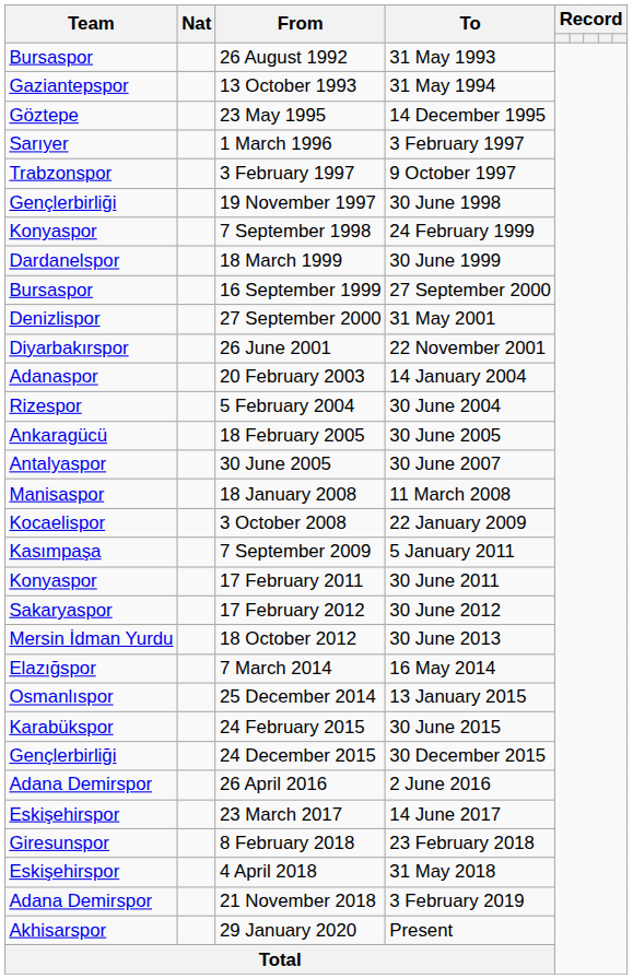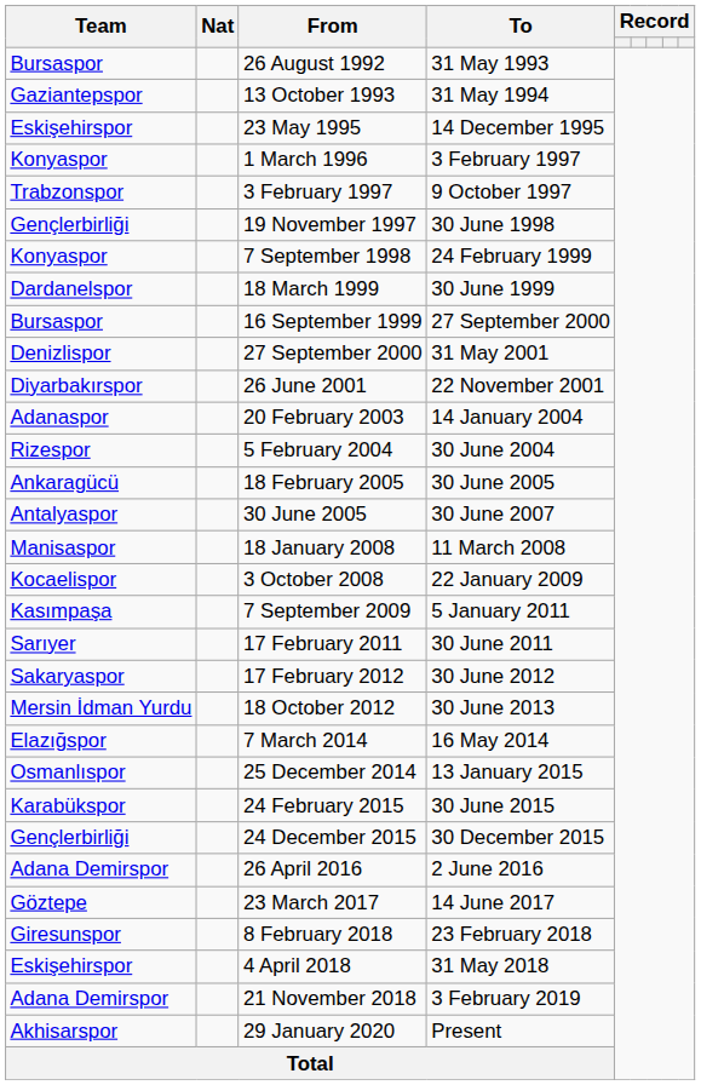23 May 1995 | Team: Göztepe -> Eskişehirspor
1 March 1996 | Team: Sarıyer -> Konyaspor
17 February 2011 | Team: Konyaspor -> Sarıyer
23 March 2017 | Team: Eskişehirspor -> Göztepe
